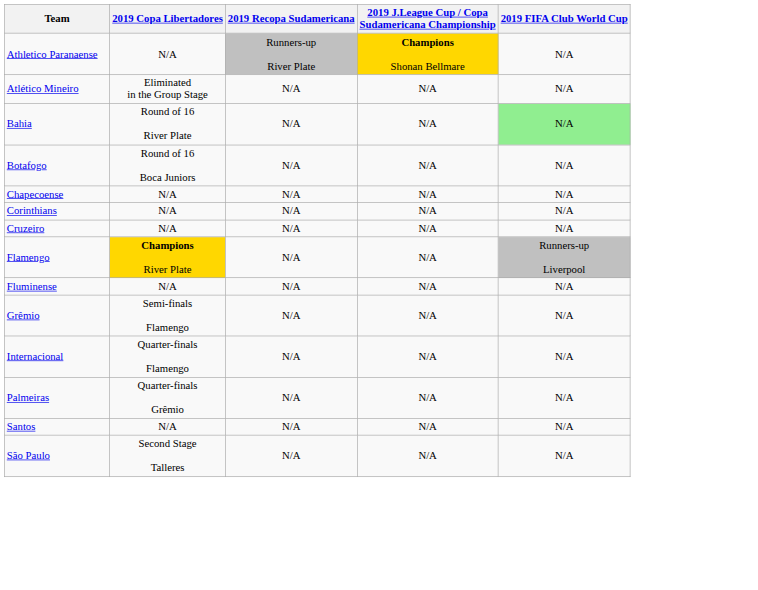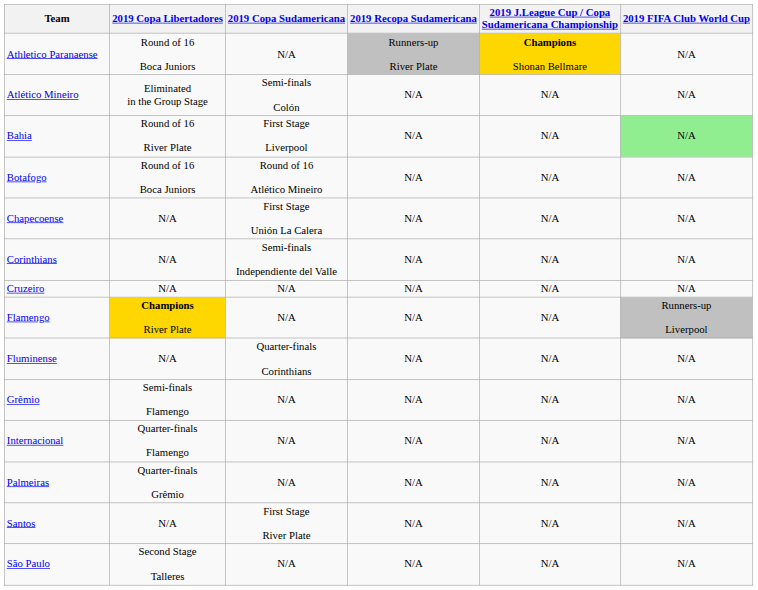+ column: 2019 Copa Sudamericana | N/A | Semi-finals Colón | First Stage Liverpool | Round of 16 Atlético Mineiro | First Stage Unión La Calera | Semi-finals Independiente del Valle | N/A | N/A | Quarter-finals Corinthians | N/A | N/A | N/A | First Stage River Plate | N/A
Athletico Paranaense | 2019 Copa Libertadores: N/A -> Round of 16 Boca Juniors
